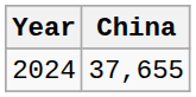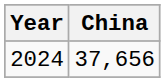2024 | China: 37,655 -> 37,656
